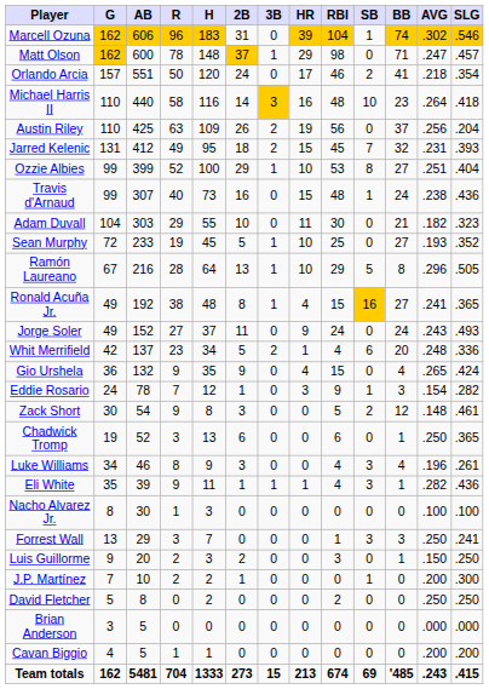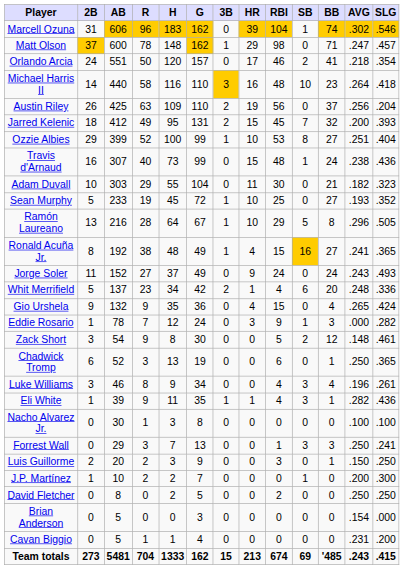columns swapped: G <-> 2B
Jarred Kelenic | AVG: .231 -> .200
Eddie Rosario | AVG: .154 -> .000
Brian Anderson | AVG: .000 -> .154
Cavan Biggio | AVG: .200 -> .231
